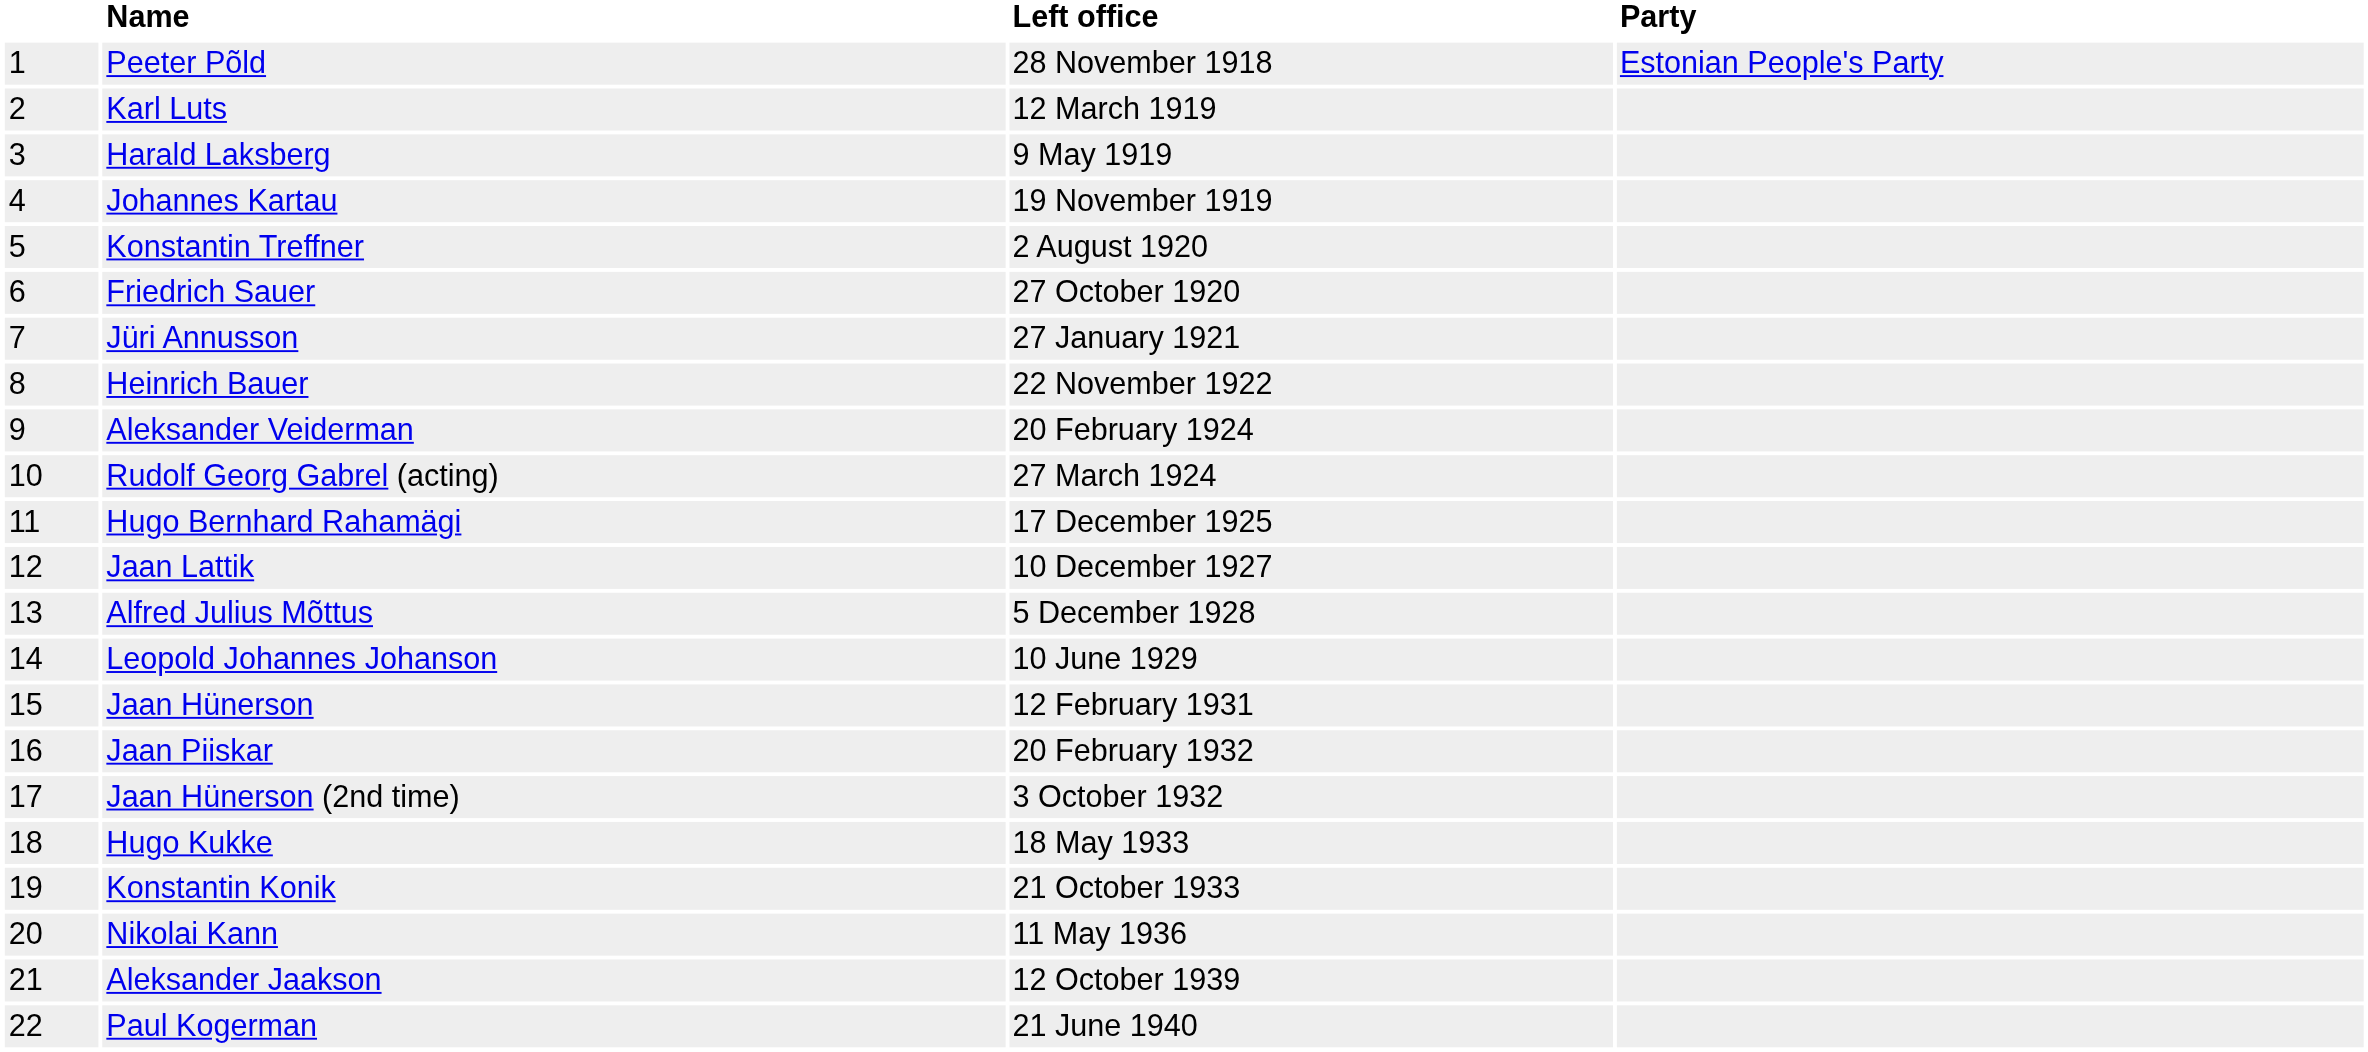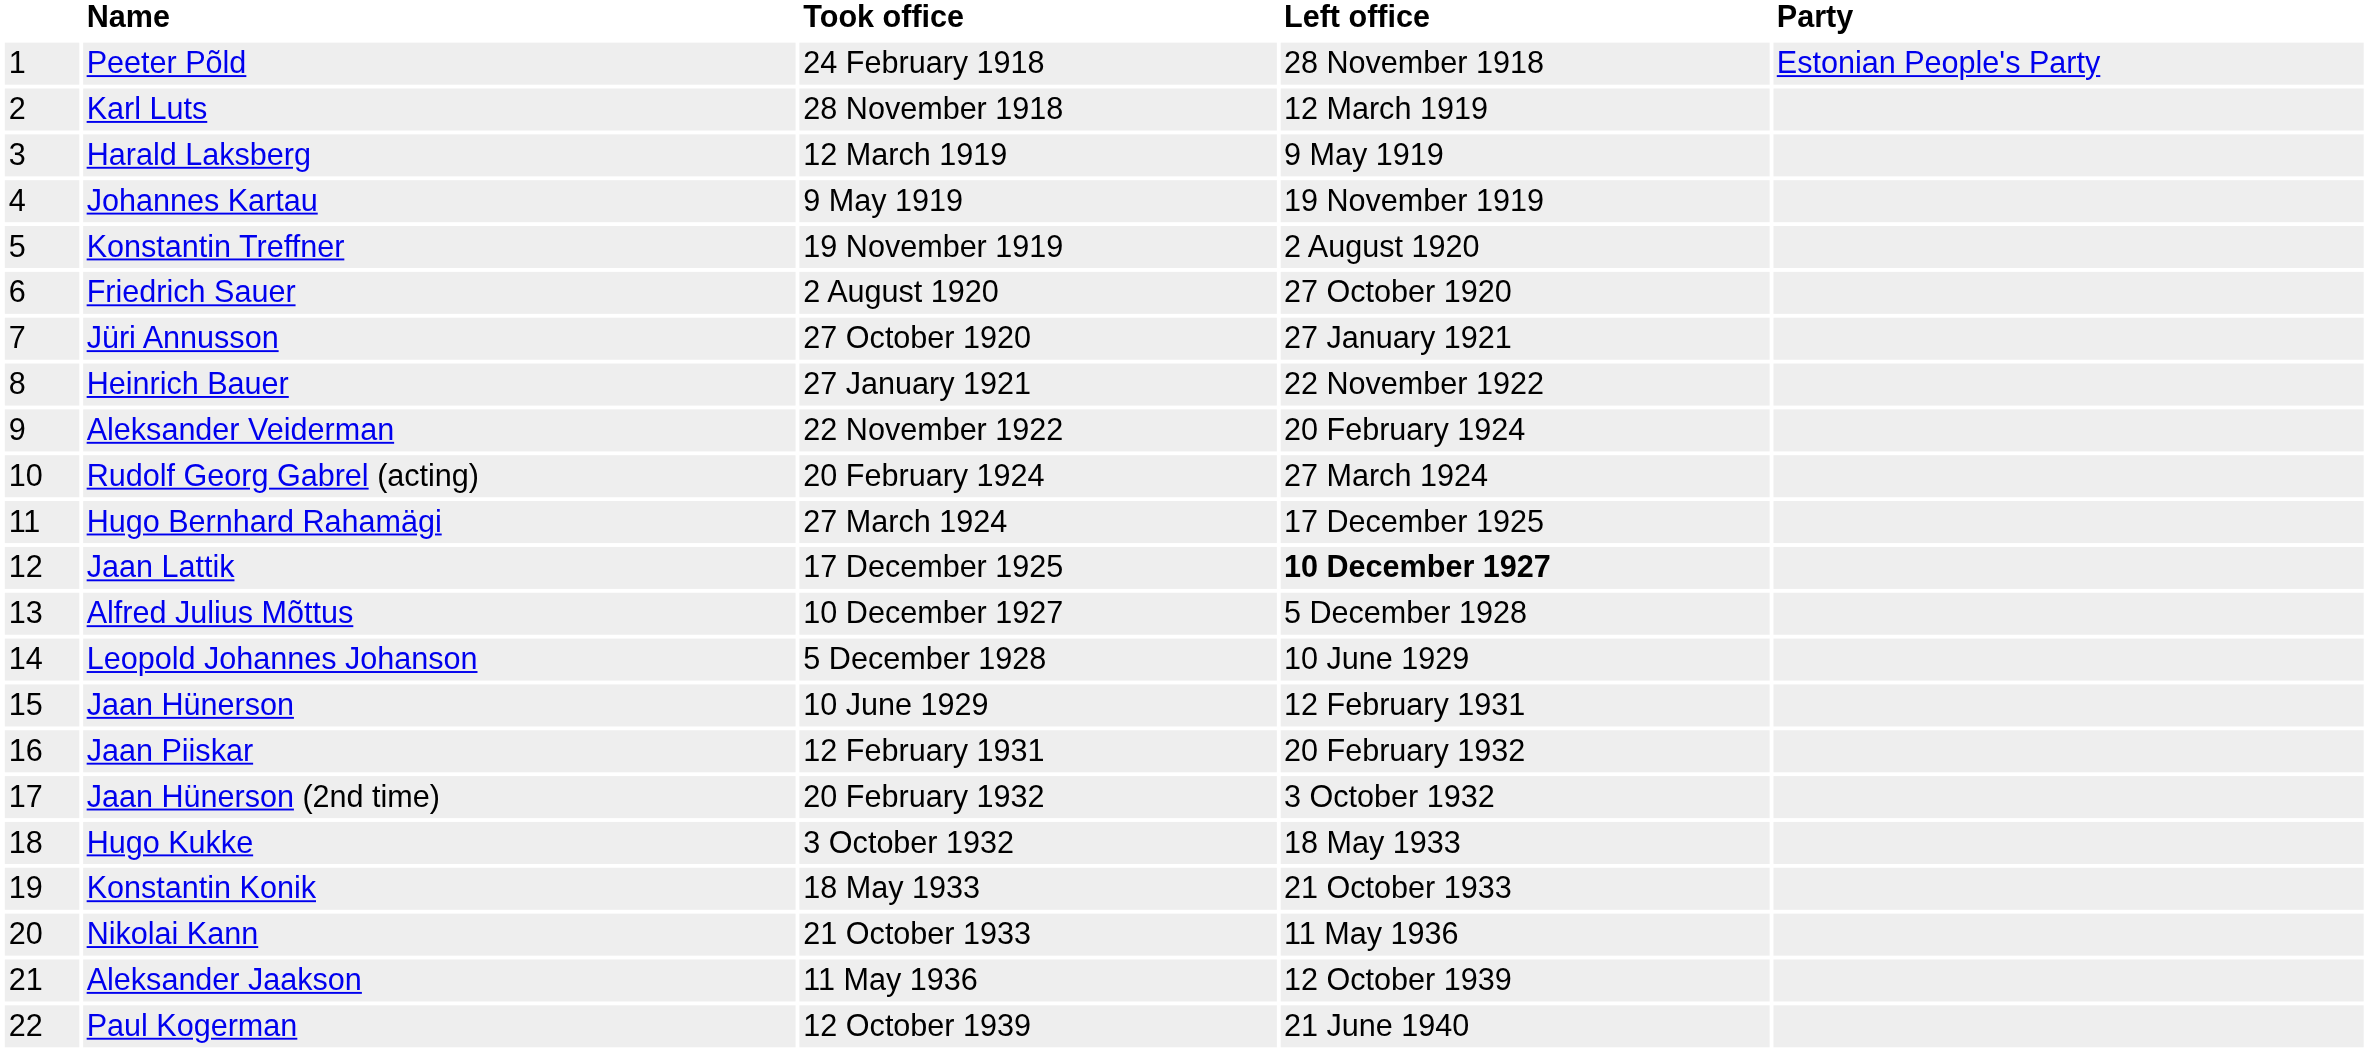+ column: Took office | 24 February 1918 | 28 November 1918 | 12 March 1919 | 9 May 1919 | 19 November 1919 | 2 August 1920 | 27 October 1920 | 27 January 1921 | 22 November 1922 | 20 February 1924 | 27 March 1924 | 17 December 1925 | 10 December 1927 | 5 December 1928 | 10 June 1929 | 12 February 1931 | 20 February 1932 | 3 October 1932 | 18 May 1933 | 21 October 1933 | 11 May 1936 | 12 October 1939
Jaan Lattik | Left office: normal -> bold
